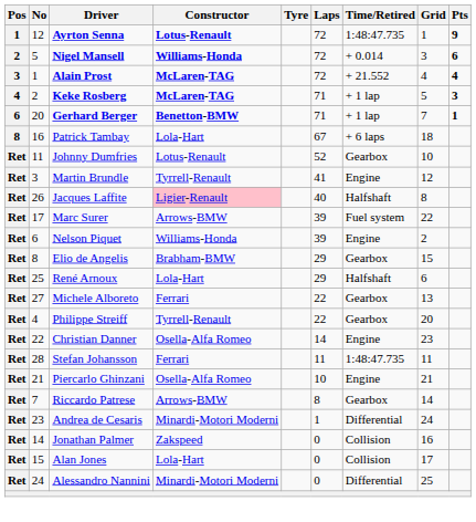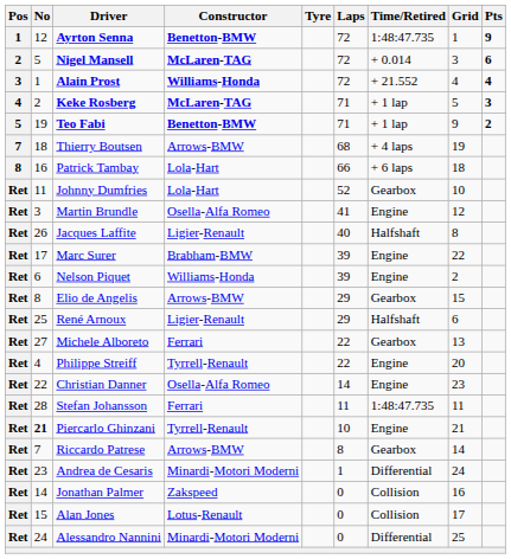Ayrton Senna | Constructor: Lotus-Renault -> Benetton-BMW
Nigel Mansell | Constructor: Williams-Honda -> McLaren-TAG
Alain Prost | Constructor: McLaren-TAG -> Williams-Honda
+ row: 5 | 19 | Teo Fabi | Benetton-BMW | 71 | + 1 lap | 9 | 2
- row: 6 | 20 | Gerhard Berger | Benetton-BMW | 71 | + 1 lap | 7 | 1
+ row: 7 | 18 | Thierry Boutsen | Arrows-BMW | 68 | + 4 laps | 19
Patrick Tambay | Laps: 67 -> 66
Johnny Dumfries | Constructor: Lotus-Renault -> Lola-Hart
Martin Brundle | Constructor: Tyrrell-Renault -> Osella-Alfa Romeo
Jacques Laffite | Constructor: pink background -> no background
Marc Surer | Constructor: Arrows-BMW -> Brabham-BMW
Marc Surer | Time/Retired: Fuel system -> Engine
Elio de Angelis | Constructor: Brabham-BMW -> Arrows-BMW
René Arnoux | Constructor: Lola-Hart -> Ligier-Renault
Philippe Streiff | Time/Retired: Gearbox -> Engine
Piercarlo Ghinzani | No: normal -> bold
Piercarlo Ghinzani | Constructor: Osella-Alfa Romeo -> Tyrrell-Renault
Alan Jones | Constructor: Lola-Hart -> Lotus-Renault
